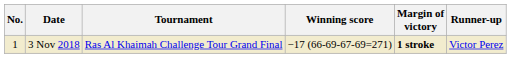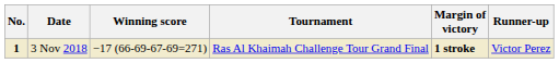columns swapped: Tournament <-> Winning score
3 Nov 2018 | No.: normal -> bold
